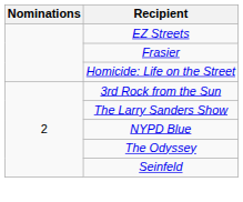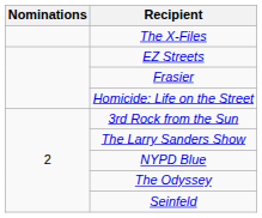+ row: The X-Files
